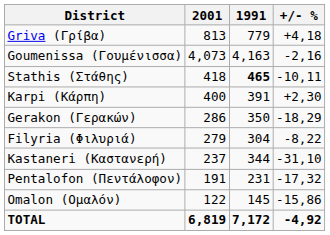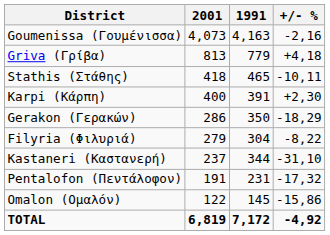rows swapped: Goumenissa (Γουμένισσα) <-> Griva (Γρίβα)
Stathis (Στάθης) | 1991: bold -> normal
